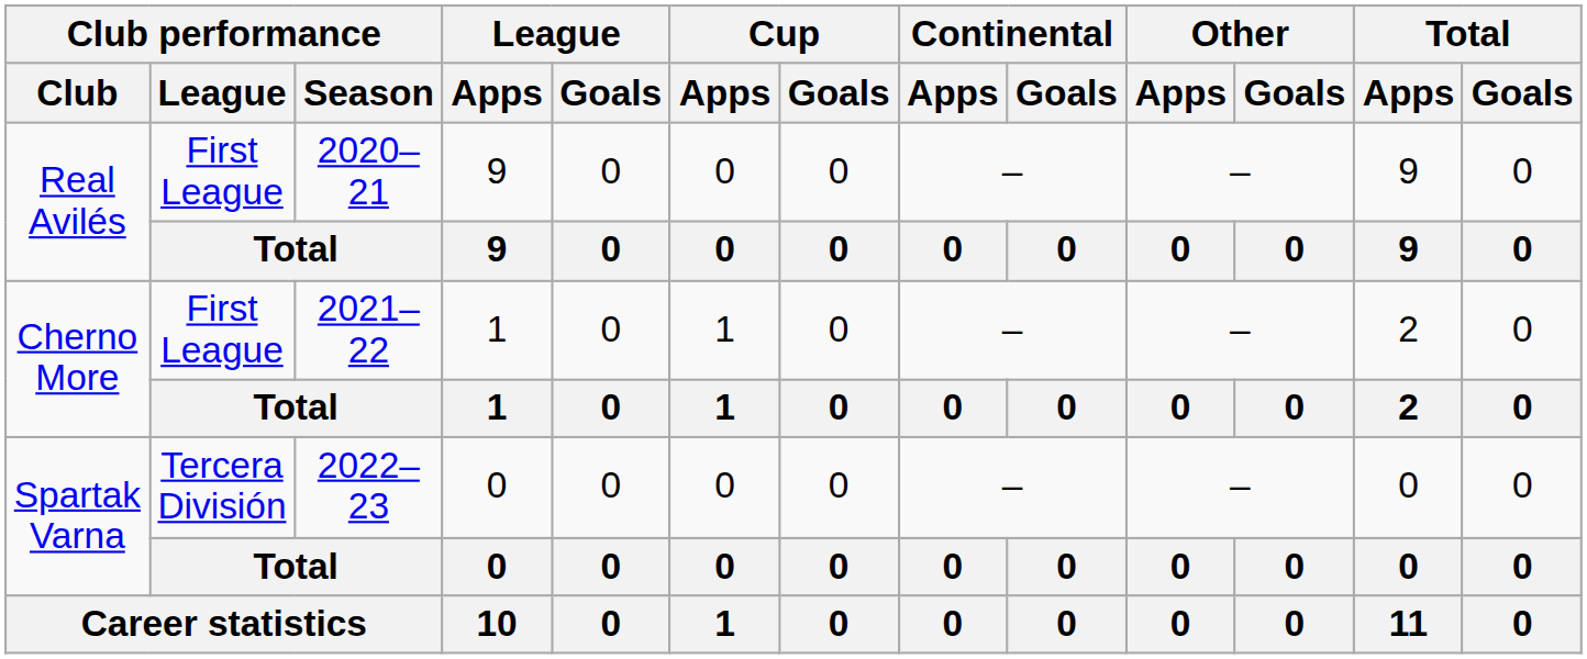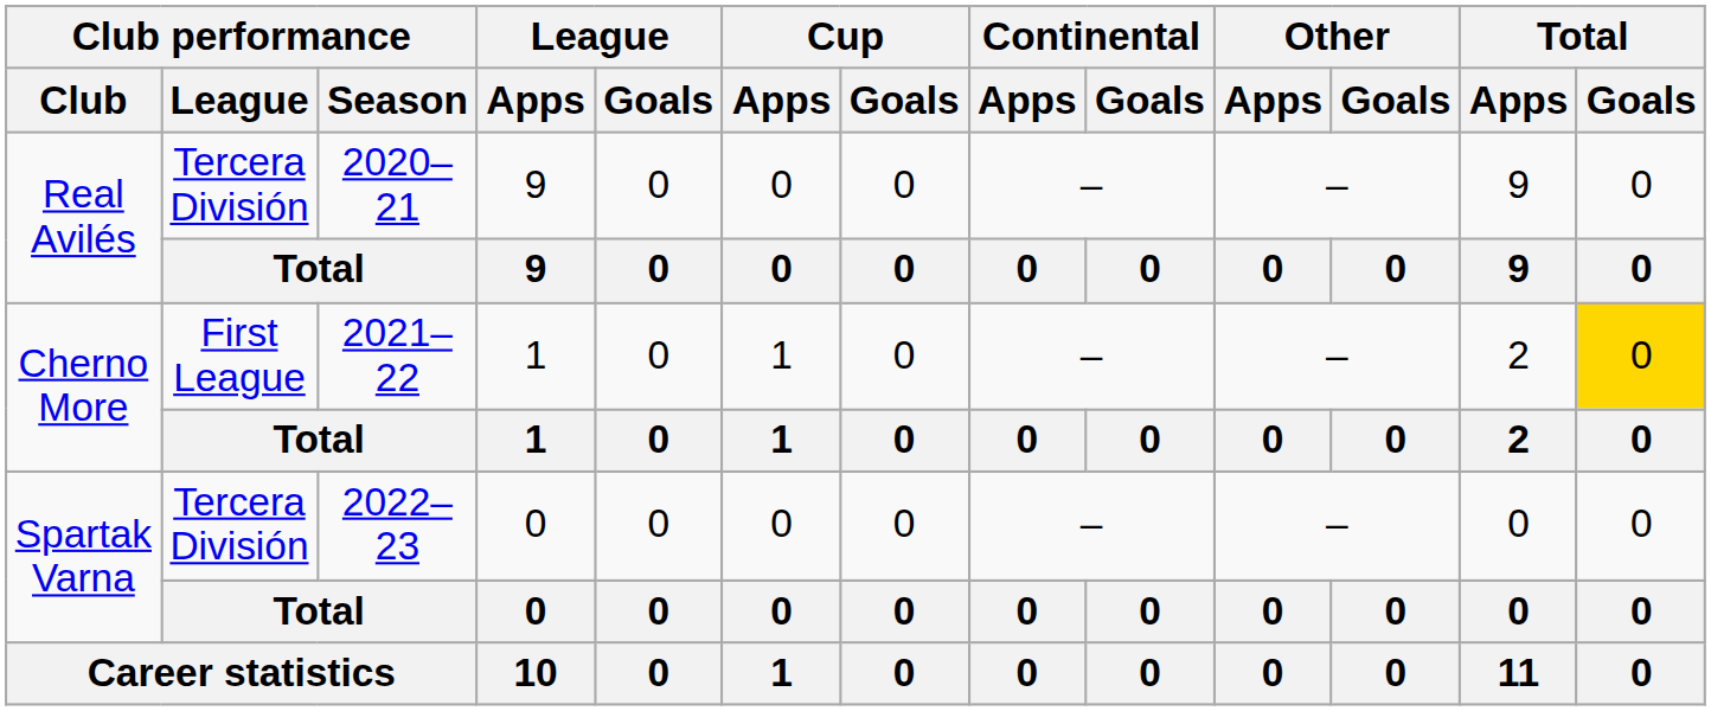Real Avilés / 2020–21 | Club performance / League: First League -> Tercera División
Cherno More / 2021–22 | Total / Goals: no background -> gold background
